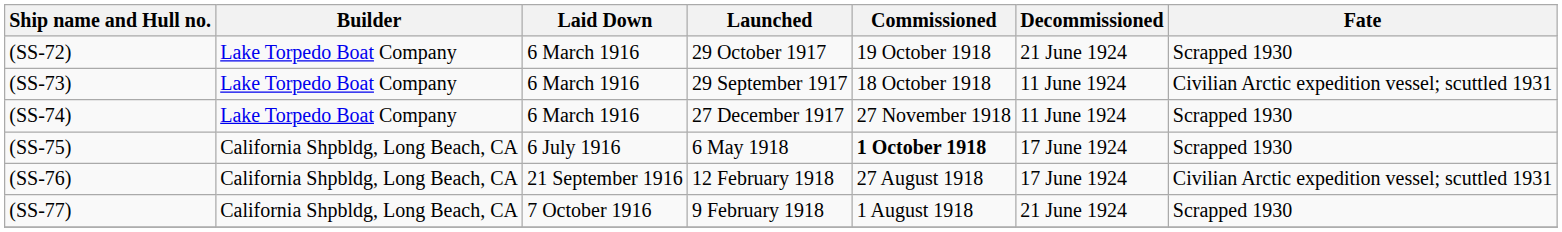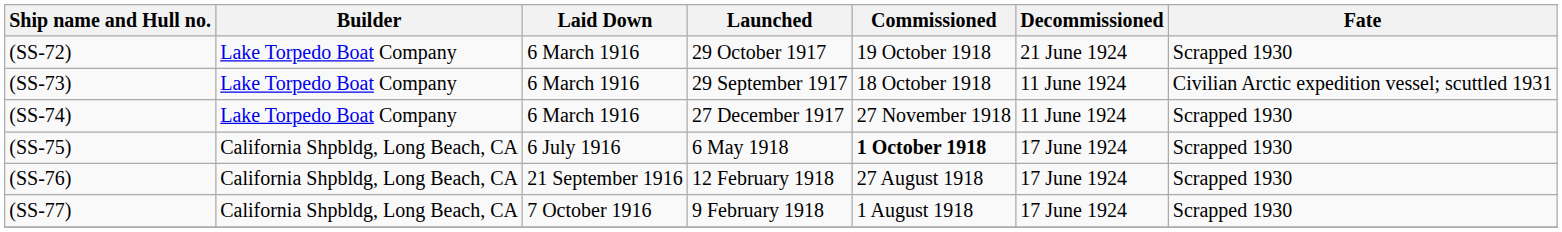(SS-76) | Fate: Civilian Arctic expedition vessel; scuttled 1931 -> Scrapped 1930
(SS-77) | Decommissioned: 21 June 1924 -> 17 June 1924
